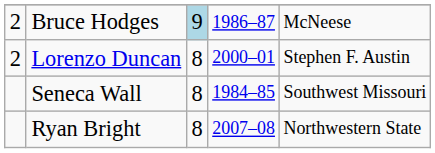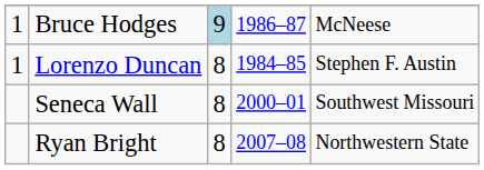Bruce Hodges | column 1: 2 -> 1
Lorenzo Duncan | column 1: 2 -> 1
Lorenzo Duncan | column 4: 2000–01 -> 1984–85
Seneca Wall | column 4: 1984–85 -> 2000–01
